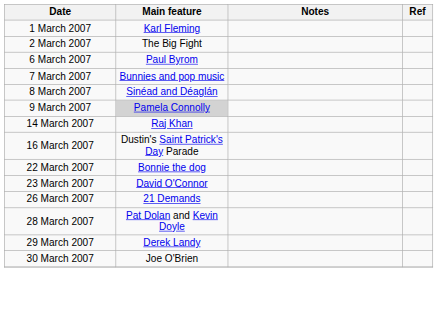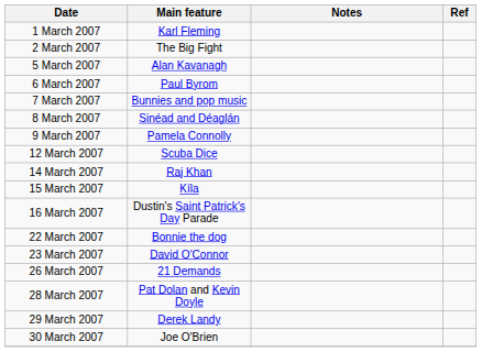+ row: 5 March 2007 | Alan Kavanagh
9 March 2007 | Main feature: lightgrey background -> no background
+ row: 12 March 2007 | Scuba Dice
+ row: 15 March 2007 | Kíla
